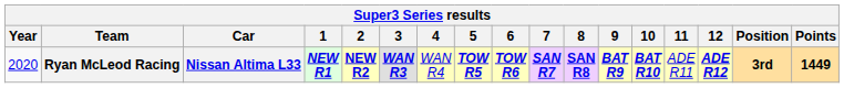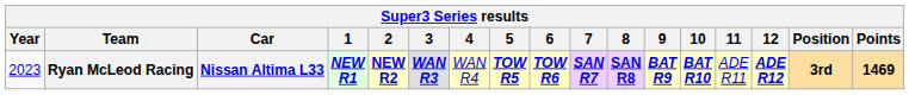Ryan McLeod Racing | Year: 2020 -> 2023
Ryan McLeod Racing | Points: 1449 -> 1469
